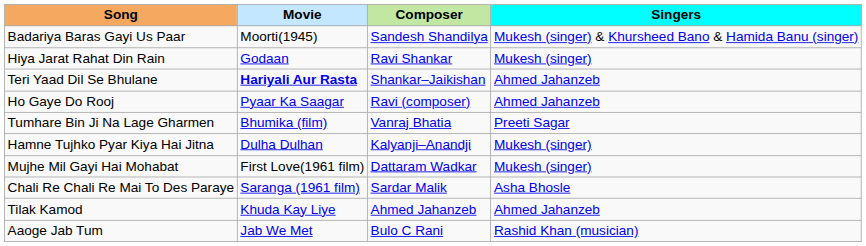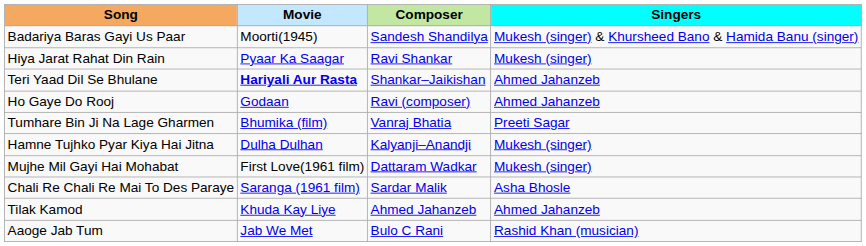Hiya Jarat Rahat Din Rain | Movie: Godaan -> Pyaar Ka Saagar
Ho Gaye Do Rooj | Movie: Pyaar Ka Saagar -> Godaan
